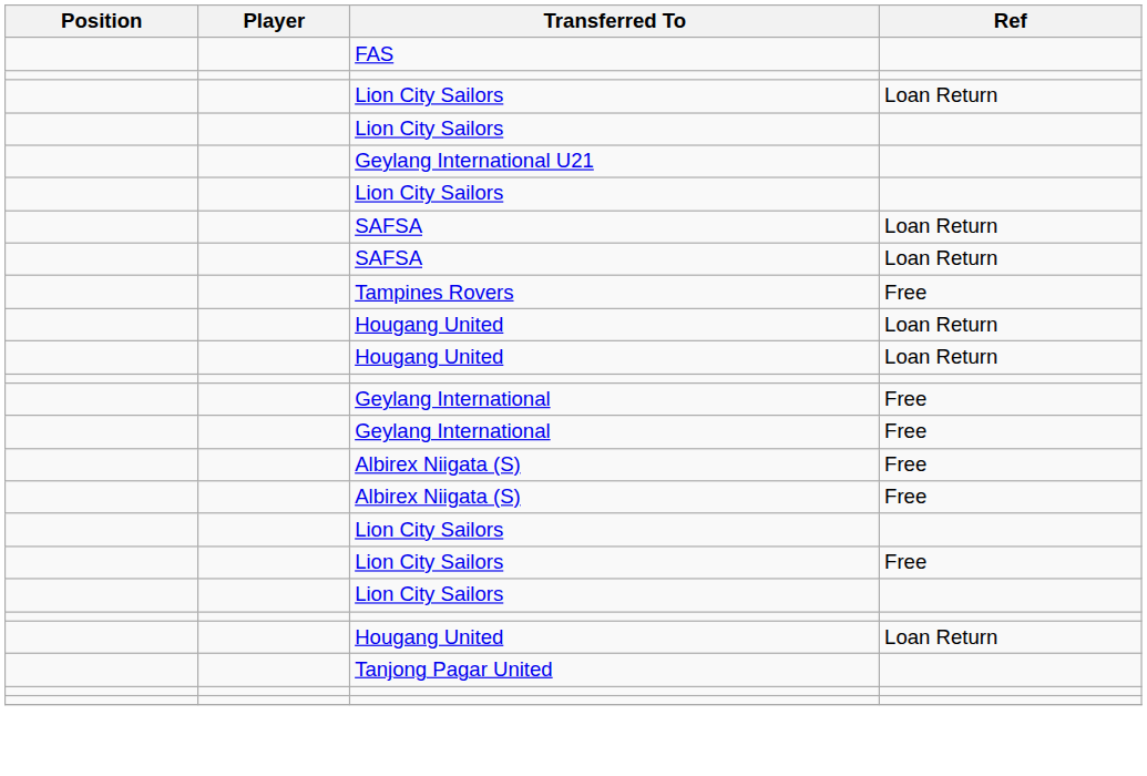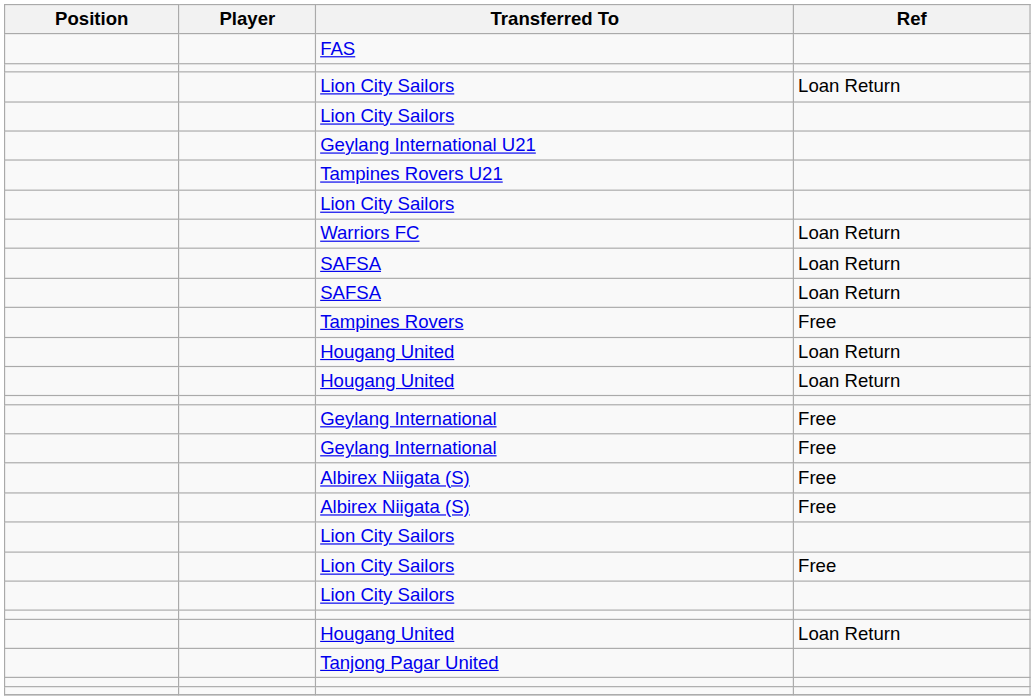+ row: Tampines Rovers U21
+ row: Warriors FC | Loan Return
